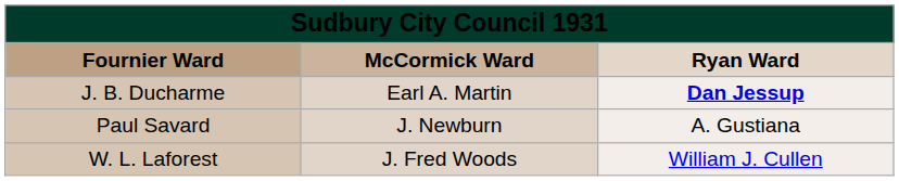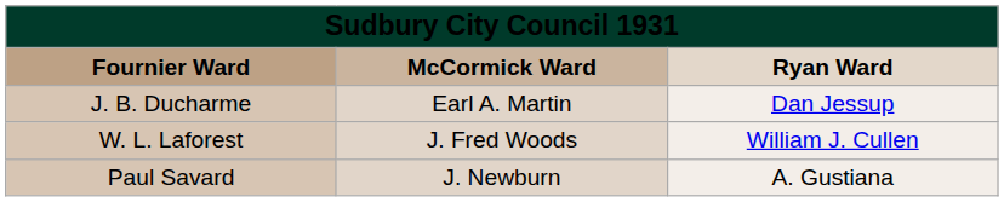J. B. Ducharme | column 3: bold -> normal
rows swapped: W. L. Laforest <-> Paul Savard
